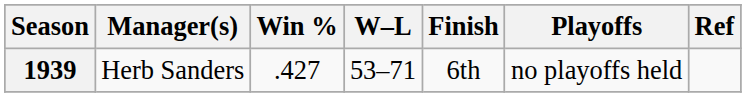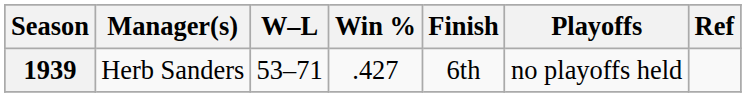columns swapped: W–L <-> Win %
